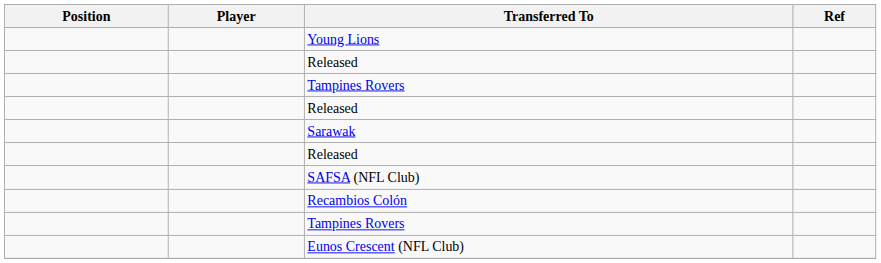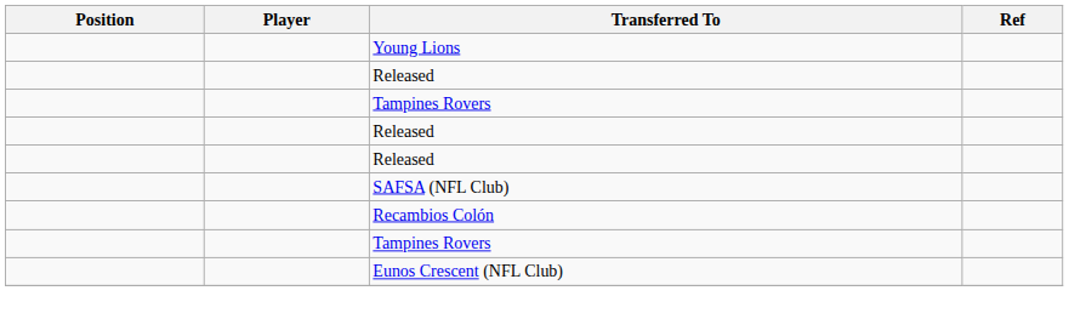- row: Sarawak
